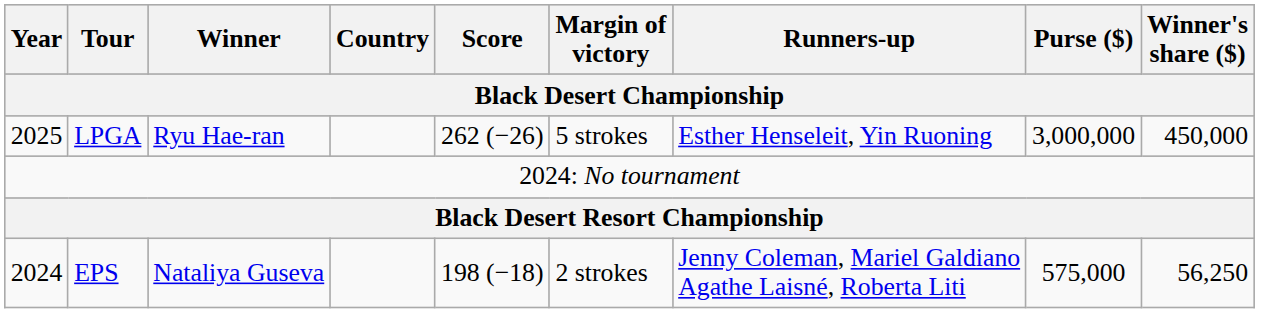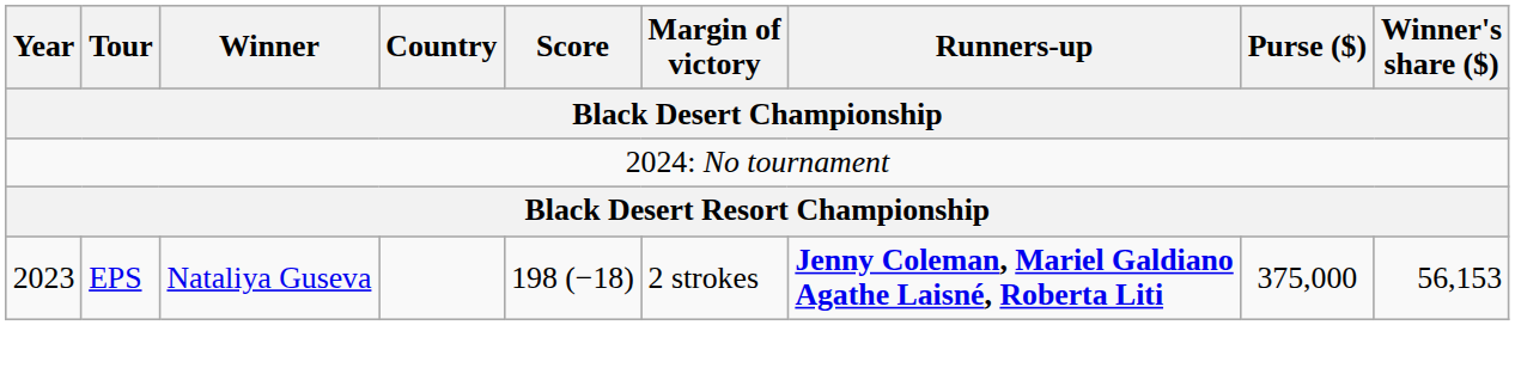- row: 2025 | LPGA | Ryu Hae-ran | 262 (−26) | 5 strokes | Esther Henseleit, Yin Ruoning | 3,000,000 | 450,000
EPS | Year: 2024 -> 2023
EPS | Runners-up: normal -> bold
EPS | Purse ($): 575,000 -> 375,000
EPS | Winner's share ($): 56,250 -> 56,153
